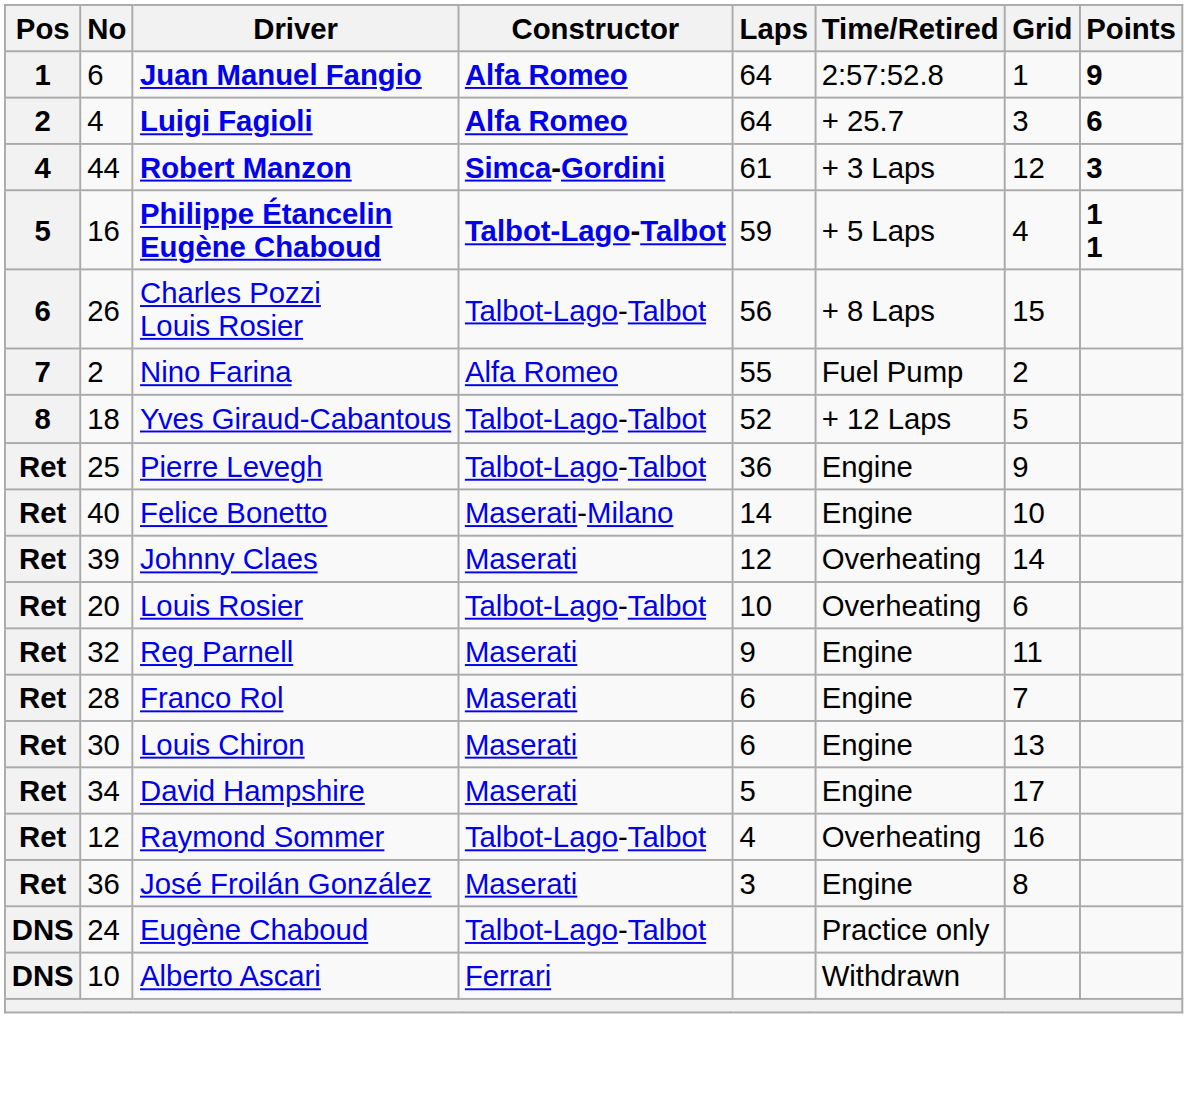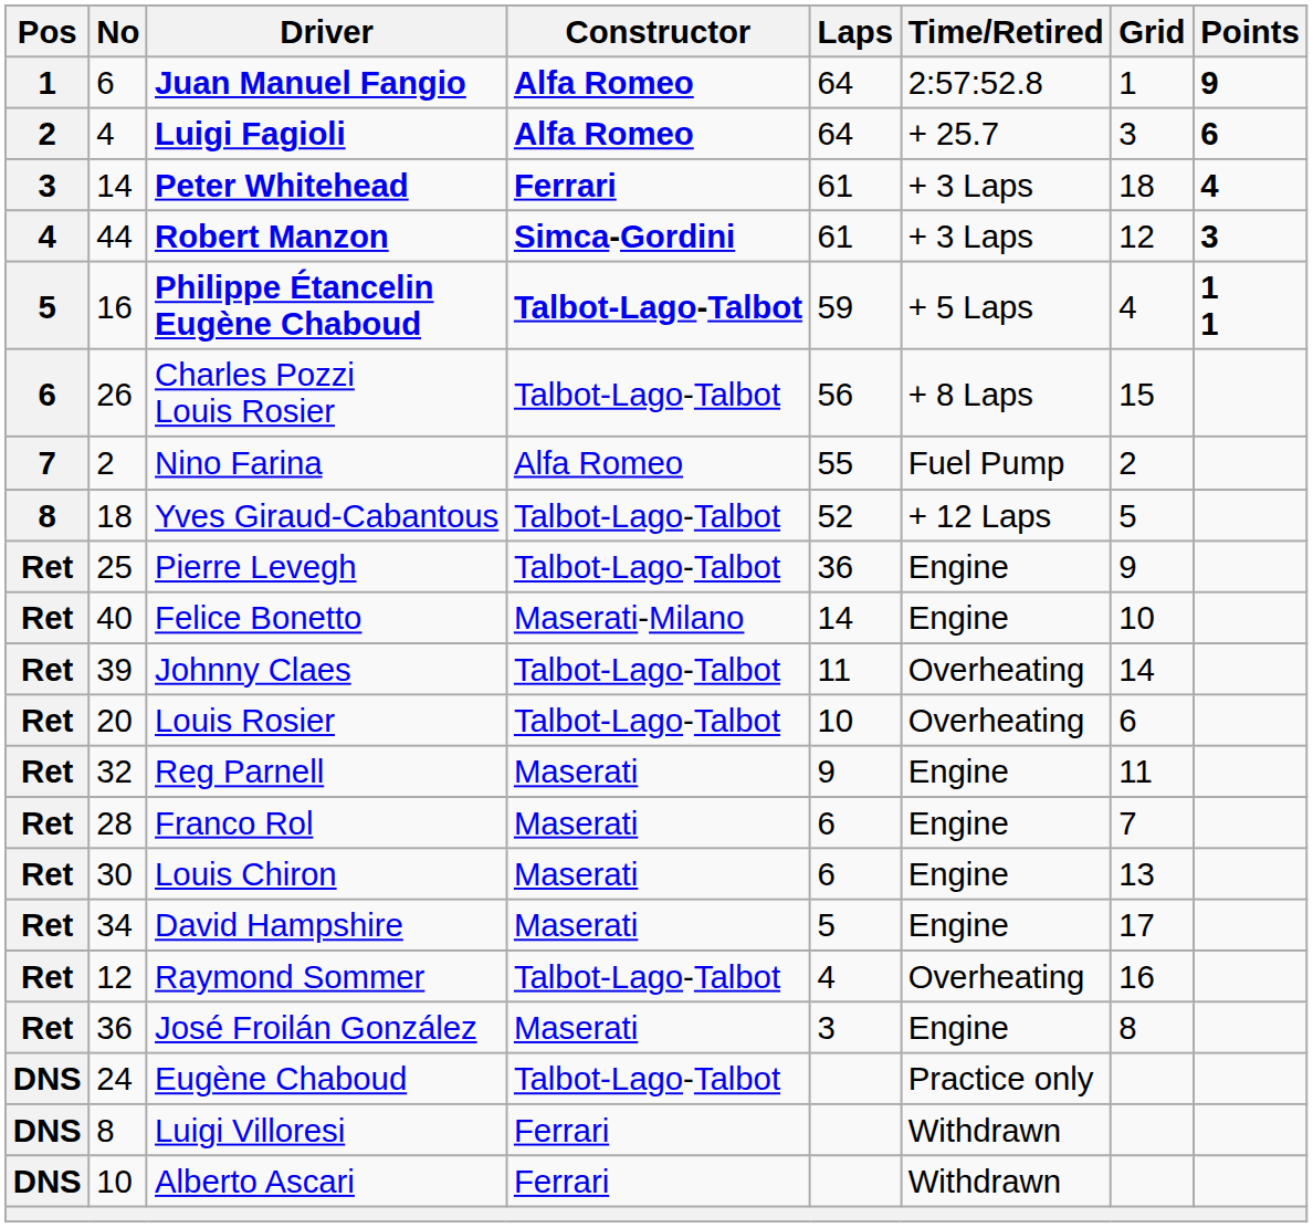+ row: 3 | 14 | Peter Whitehead | Ferrari | 61 | + 3 Laps | 18 | 4
Johnny Claes | Constructor: Maserati -> Talbot-Lago-Talbot
Johnny Claes | Laps: 12 -> 11
+ row: DNS | 8 | Luigi Villoresi | Ferrari | Withdrawn
